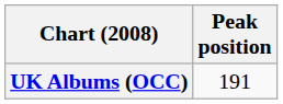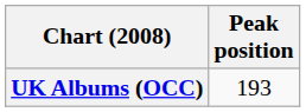UK Albums (OCC) | Peak position: 191 -> 193
